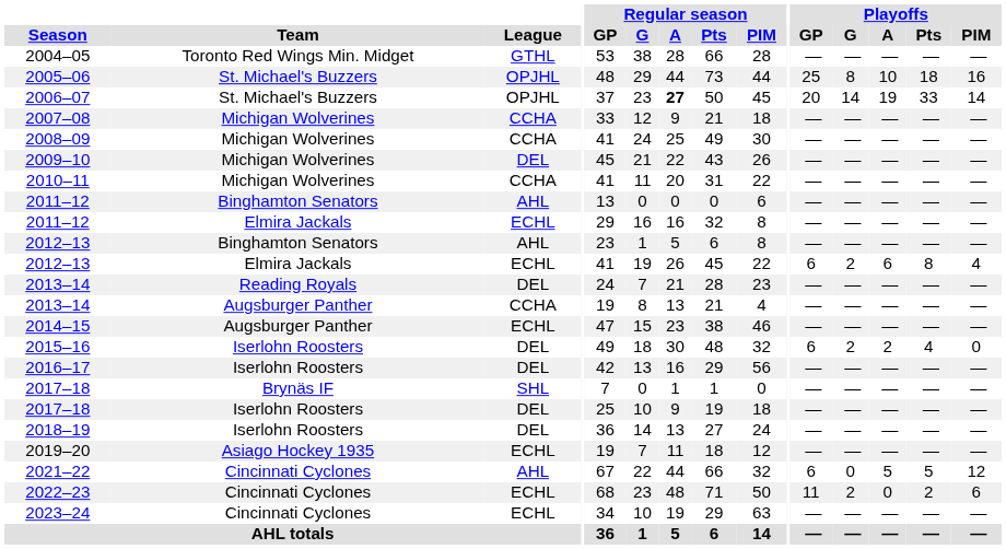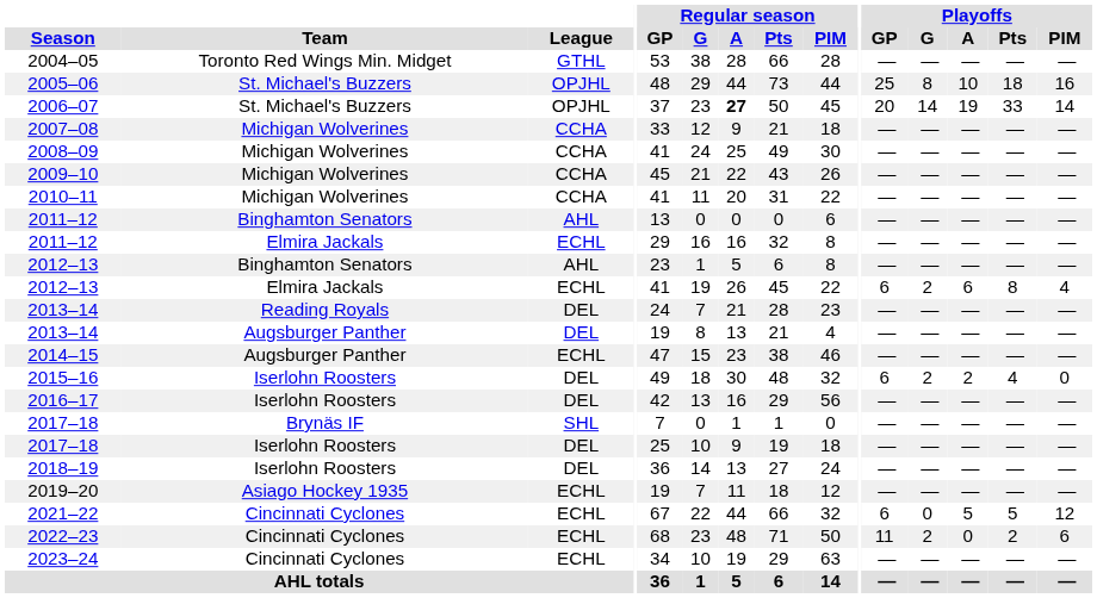2009–10 | League: DEL -> CCHA
2013–14 / Augsburger Panther | League: CCHA -> DEL
2021–22 | League: AHL -> ECHL
